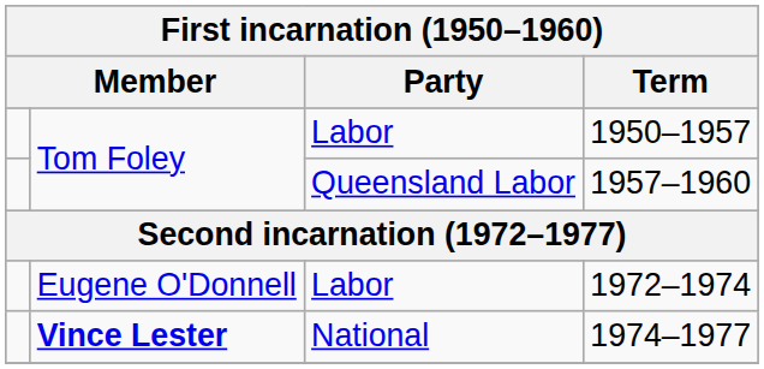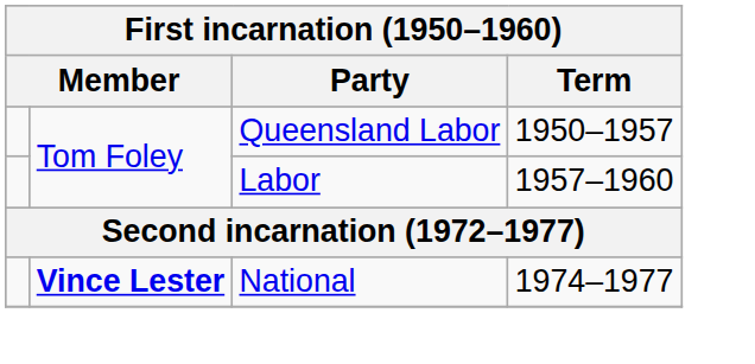1950–1957 | Party: Labor -> Queensland Labor
1957–1960 | Party: Queensland Labor -> Labor
- row: Eugene O'Donnell | Labor | 1972–1974
